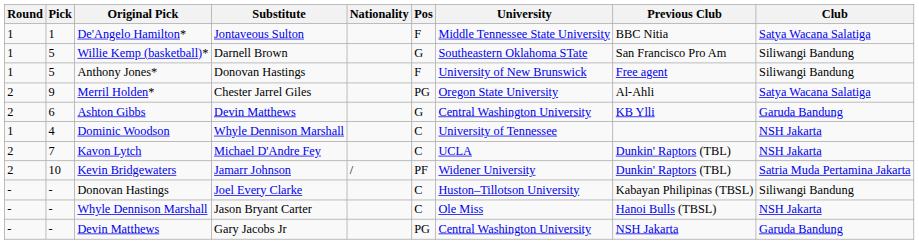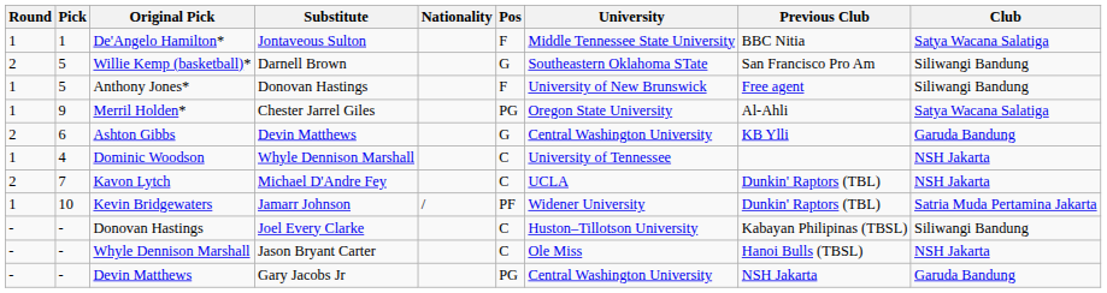Willie Kemp (basketball)* | Round: 1 -> 2
Merril Holden* | Round: 2 -> 1
Kevin Bridgewaters | Round: 2 -> 1
